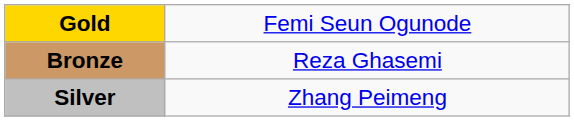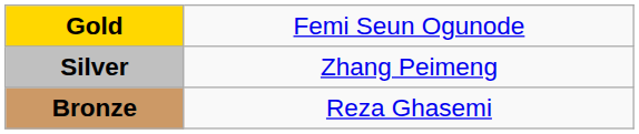rows swapped: Silver <-> Bronze
